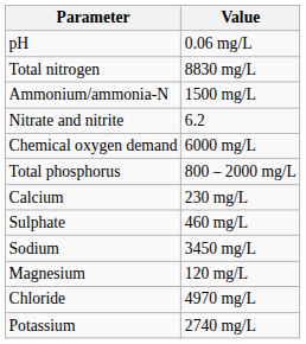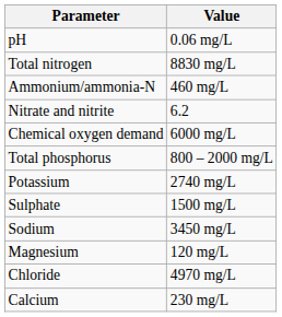Ammonium/ammonia-N | Value: 1500 mg/L -> 460 mg/L
rows swapped: Potassium <-> Calcium
Sulphate | Value: 460 mg/L -> 1500 mg/L
